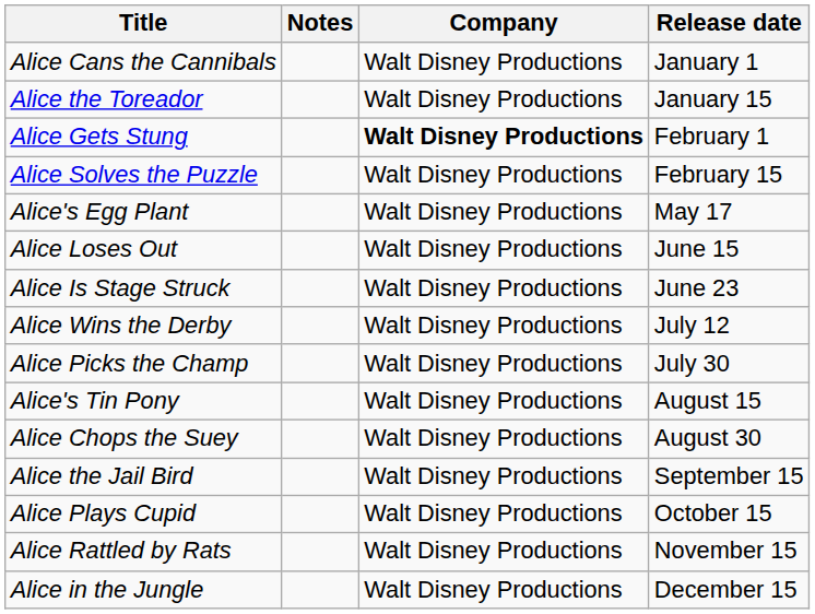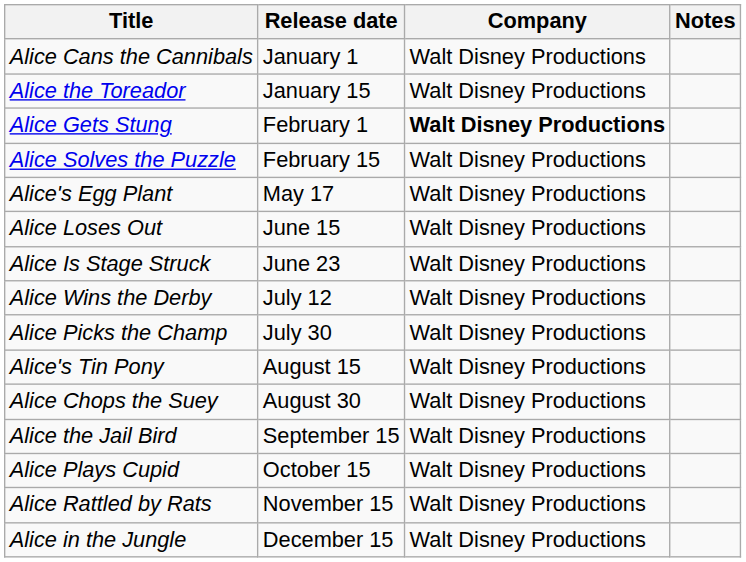columns swapped: Release date <-> Notes
